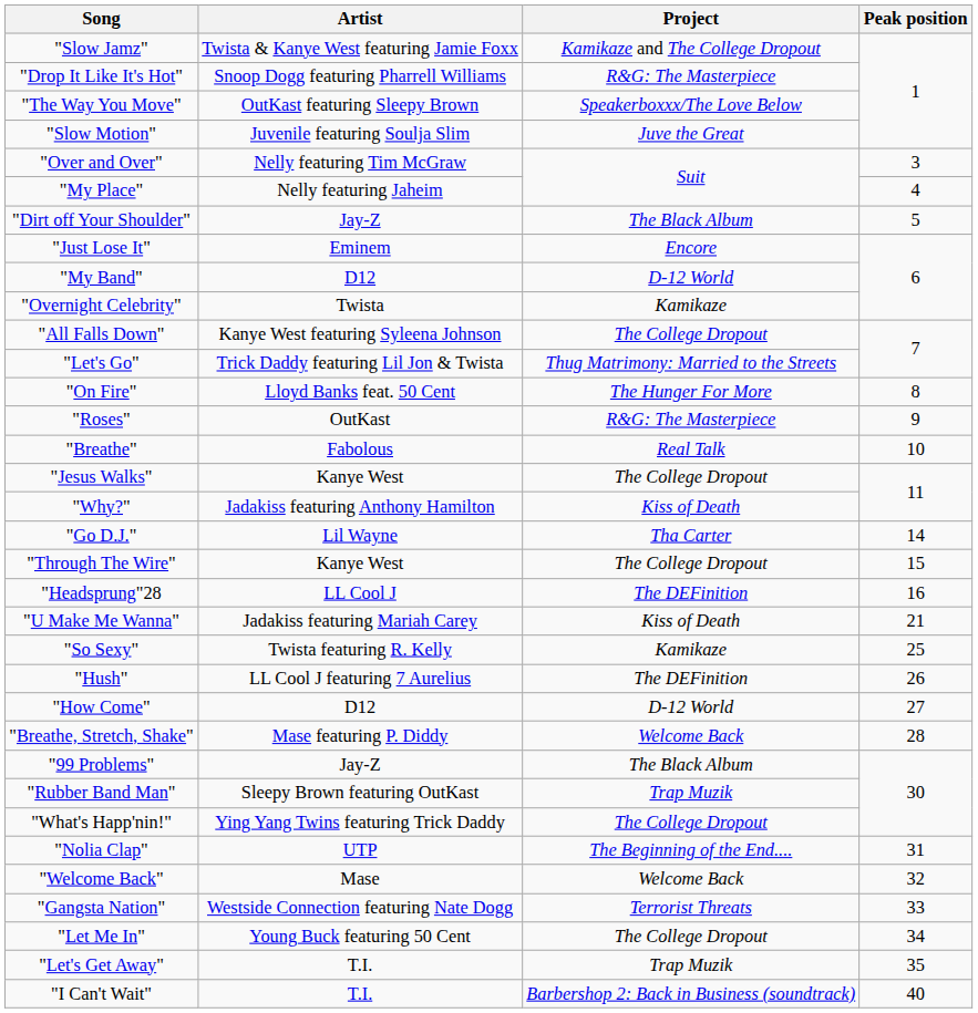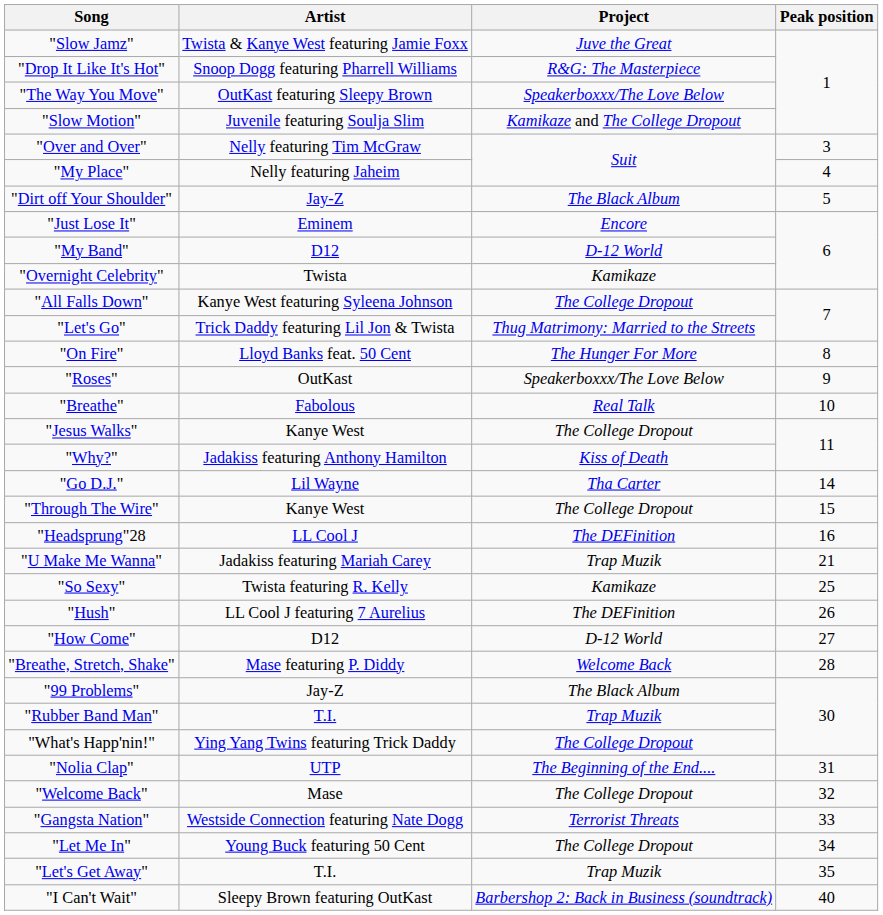"Slow Jamz" | Project: Kamikaze and The College Dropout -> Juve the Great
"Slow Motion" | Project: Juve the Great -> Kamikaze and The College Dropout
"Roses" | Project: R&G: The Masterpiece -> Speakerboxxx/The Love Below
"U Make Me Wanna" | Project: Kiss of Death -> Trap Muzik
"Rubber Band Man" | Artist: Sleepy Brown featuring OutKast -> T.I.
"Welcome Back" | Project: Welcome Back -> The College Dropout
"I Can't Wait" | Artist: T.I. -> Sleepy Brown featuring OutKast
